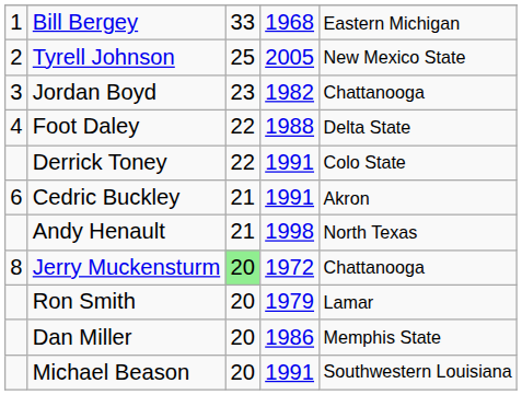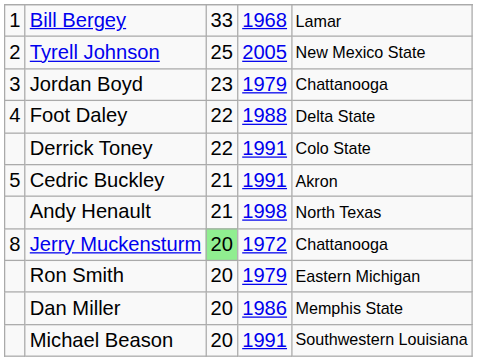Bill Bergey | column 5: Eastern Michigan -> Lamar
Jordan Boyd | column 4: 1982 -> 1979
Cedric Buckley | column 1: 6 -> 5
Ron Smith | column 5: Lamar -> Eastern Michigan
